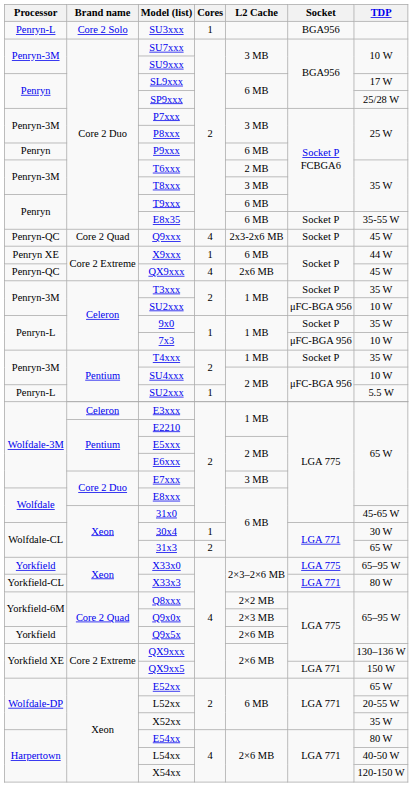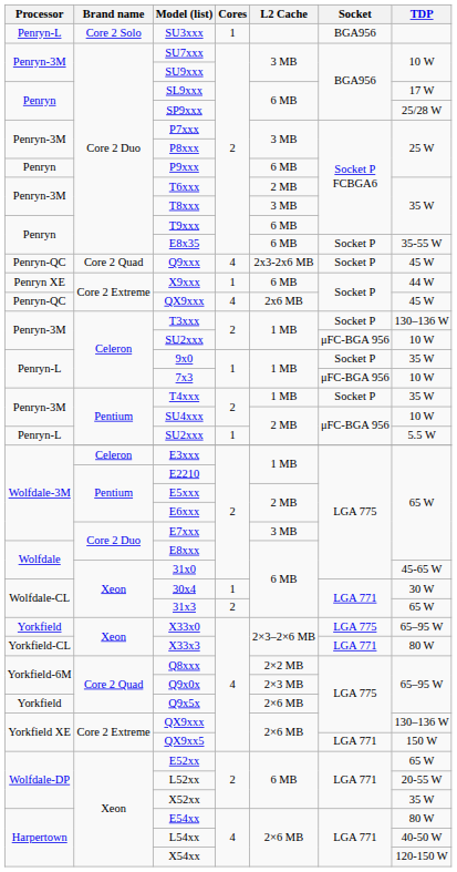T3xxx | TDP: 35 W -> 130–136 W
